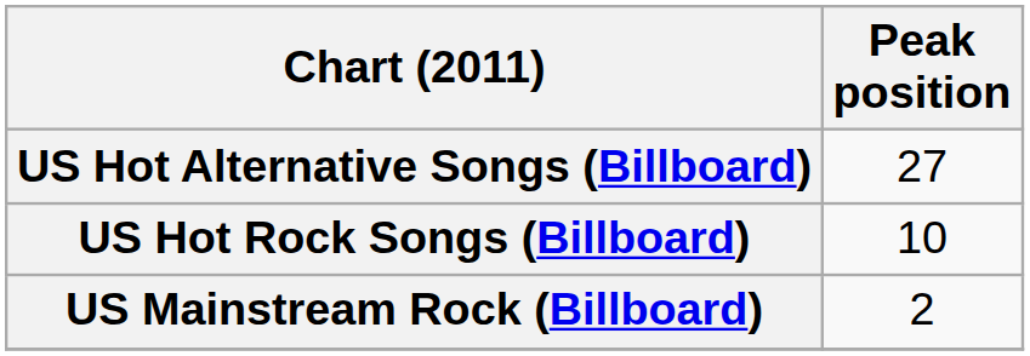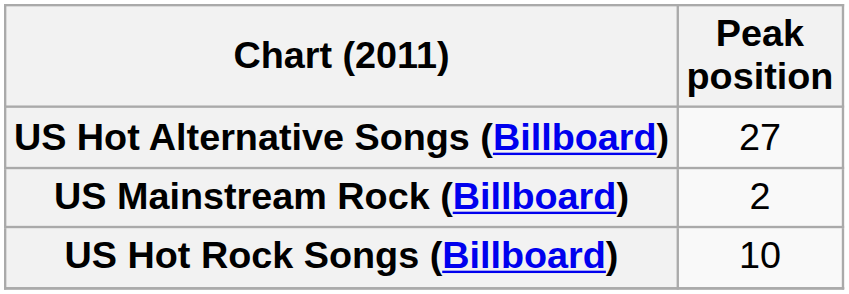rows swapped: US Mainstream Rock (Billboard) <-> US Hot Rock Songs (Billboard)
